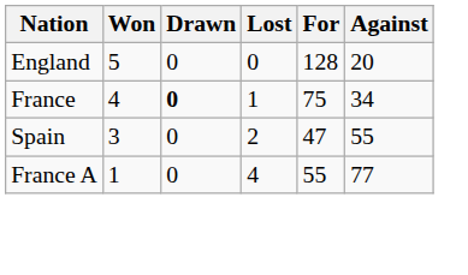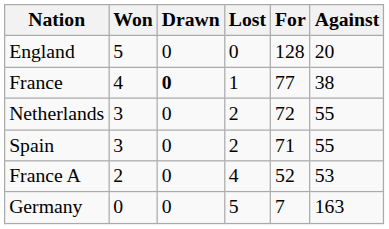France | For: 75 -> 77
France | Against: 34 -> 38
+ row: Netherlands | 3 | 0 | 2 | 72 | 55
Spain | For: 47 -> 71
France A | Won: 1 -> 2
France A | For: 55 -> 52
France A | Against: 77 -> 53
+ row: Germany | 0 | 0 | 5 | 7 | 163
